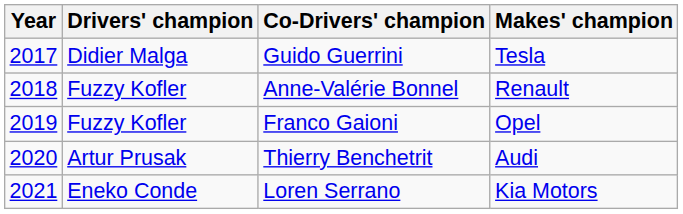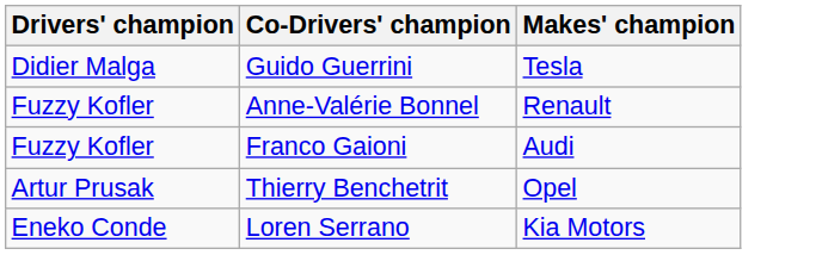- column: Year | 2017 | 2018 | 2019 | 2020 | 2021
Franco Gaioni | Makes' champion: Opel -> Audi
Thierry Benchetrit | Makes' champion: Audi -> Opel
